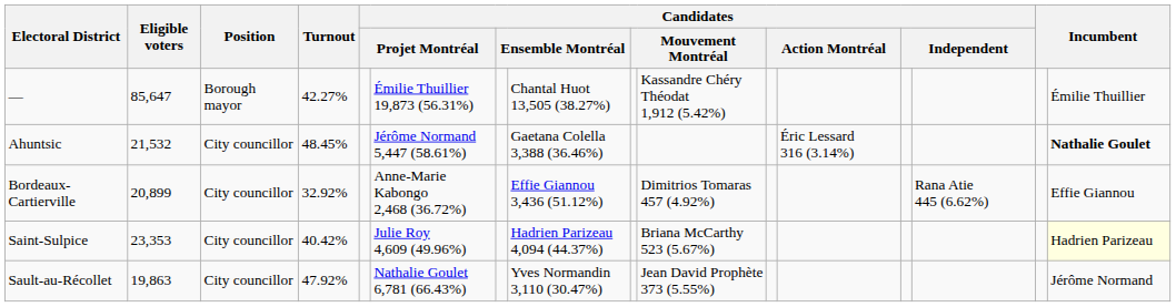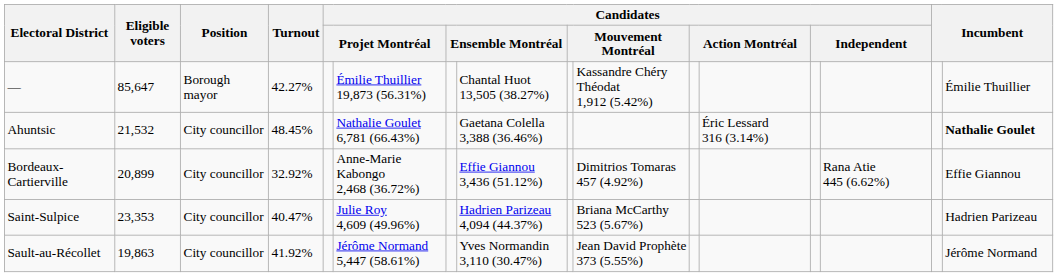Ahuntsic | column 6: Jérôme Normand 5,447 (58.61%) -> Nathalie Goulet 6,781 (66.43%)
Saint-Sulpice | Turnout: 40.42% -> 40.47%
Saint-Sulpice | column 16: lightyellow background -> no background
Sault-au-Récollet | Turnout: 47.92% -> 41.92%
Sault-au-Récollet | column 6: Nathalie Goulet 6,781 (66.43%) -> Jérôme Normand 5,447 (58.61%)
